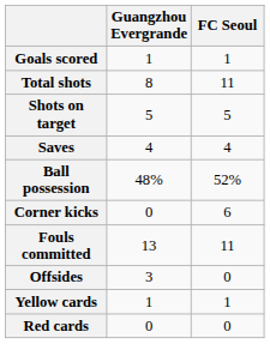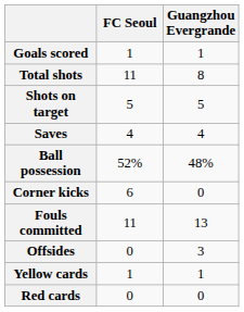columns swapped: Guangzhou Evergrande <-> FC Seoul
